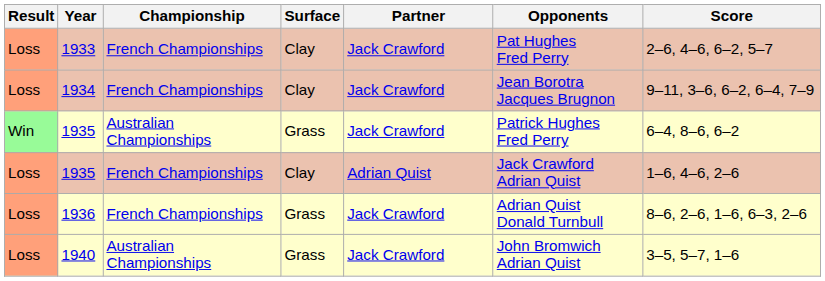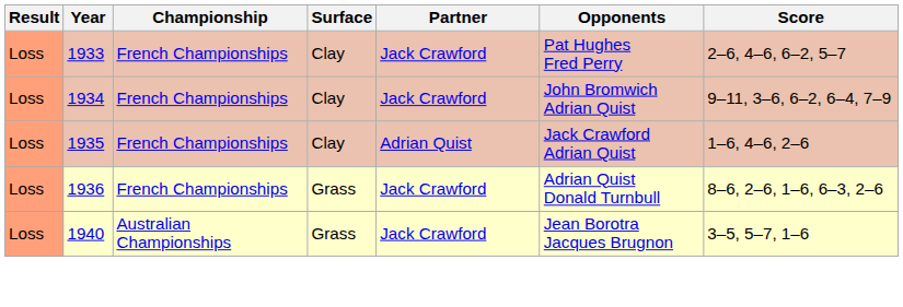1934 | Opponents: Jean Borotra Jacques Brugnon -> John Bromwich Adrian Quist
- row: Win | 1935 | Australian Championships | Grass | Jack Crawford | Patrick Hughes Fred Perry | 6–4, 8–6, 6–2
1940 | Opponents: John Bromwich Adrian Quist -> Jean Borotra Jacques Brugnon
